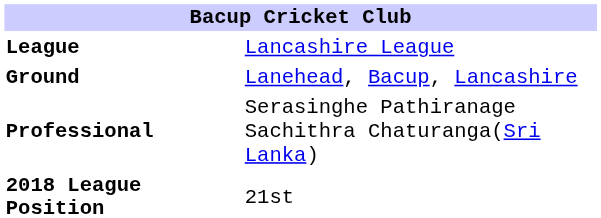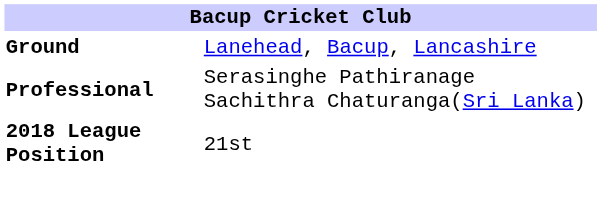- row: League | Lancashire League
